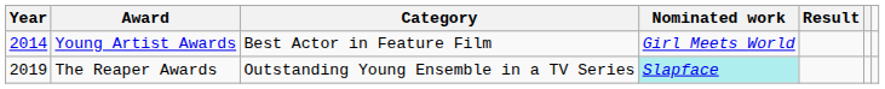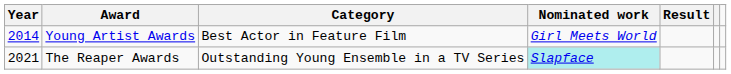The Reaper Awards | Year: 2019 -> 2021
